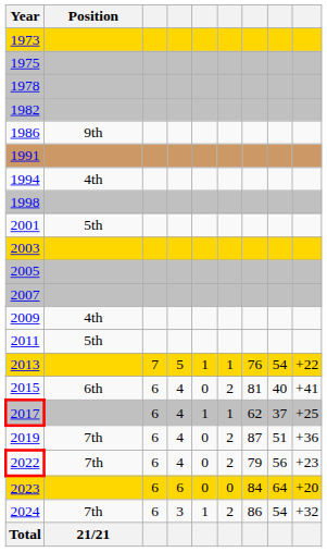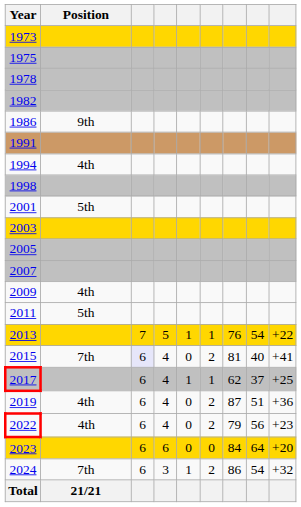2015 | Position: 6th -> 7th
2015 | column 3: no background -> lavender background
2019 | Position: 7th -> 4th
2022 | Position: 7th -> 4th
